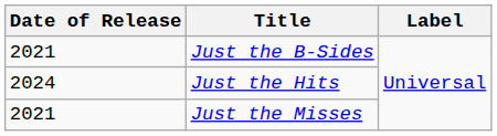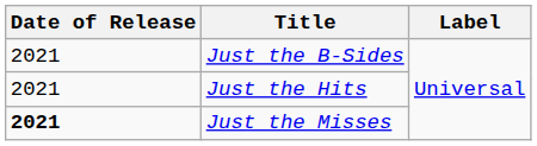Just the Hits | Date of Release: 2024 -> 2021
Just the Misses | Date of Release: normal -> bold
